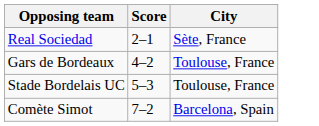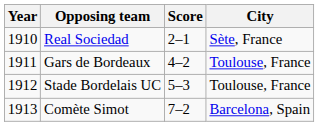+ column: Year | 1910 | 1911 | 1912 | 1913
